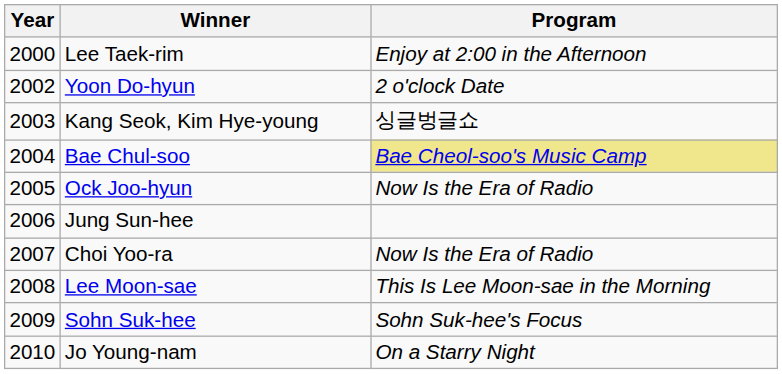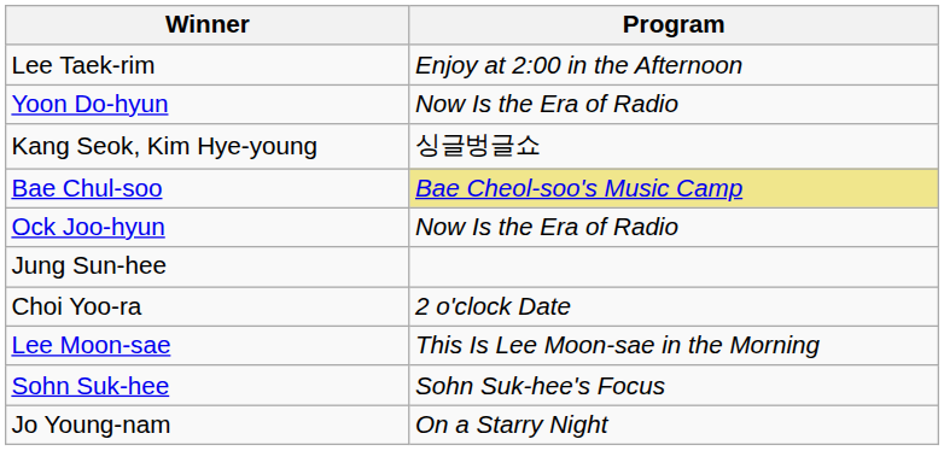- column: Year | 2000 | 2002 | 2003 | 2004 | 2005 | 2006 | 2007 | 2008 | 2009 | 2010
Yoon Do-hyun | Program: 2 o'clock Date -> Now Is the Era of Radio
Choi Yoo-ra | Program: Now Is the Era of Radio -> 2 o'clock Date
